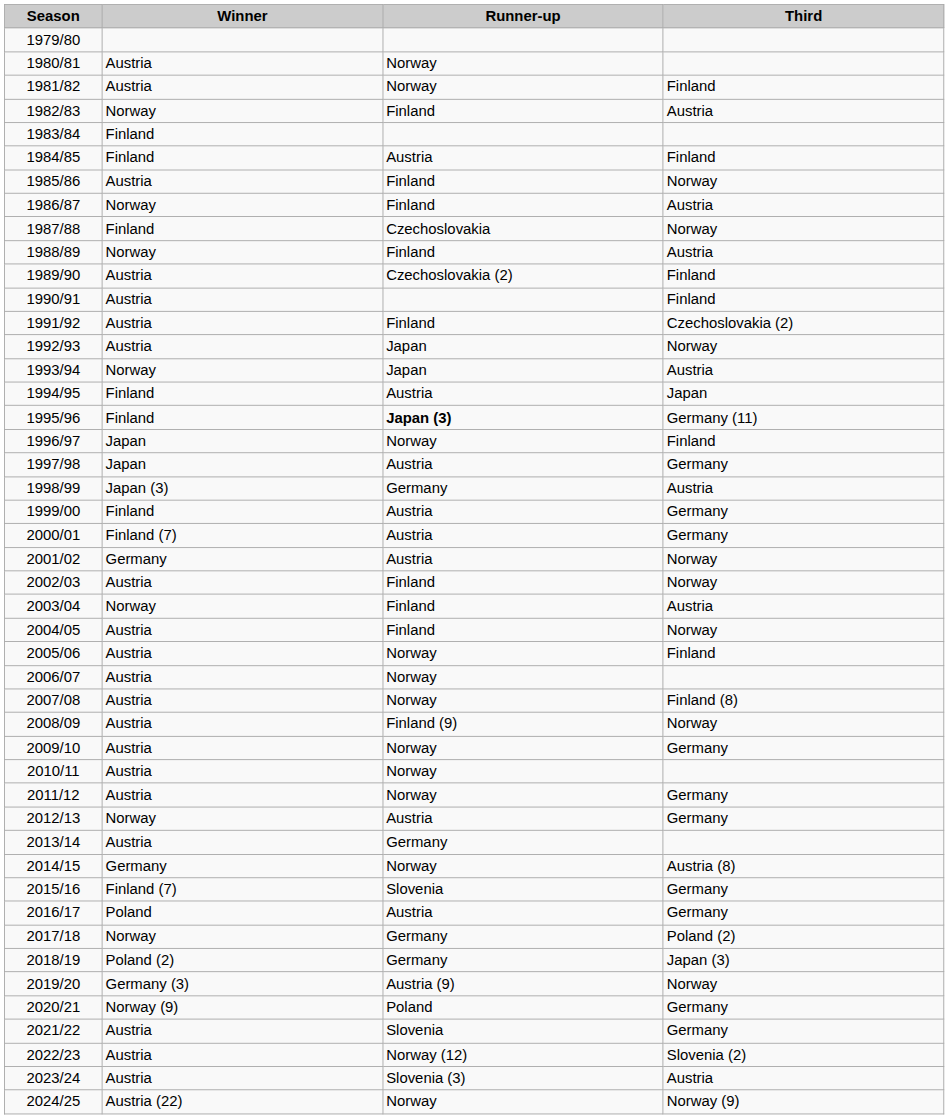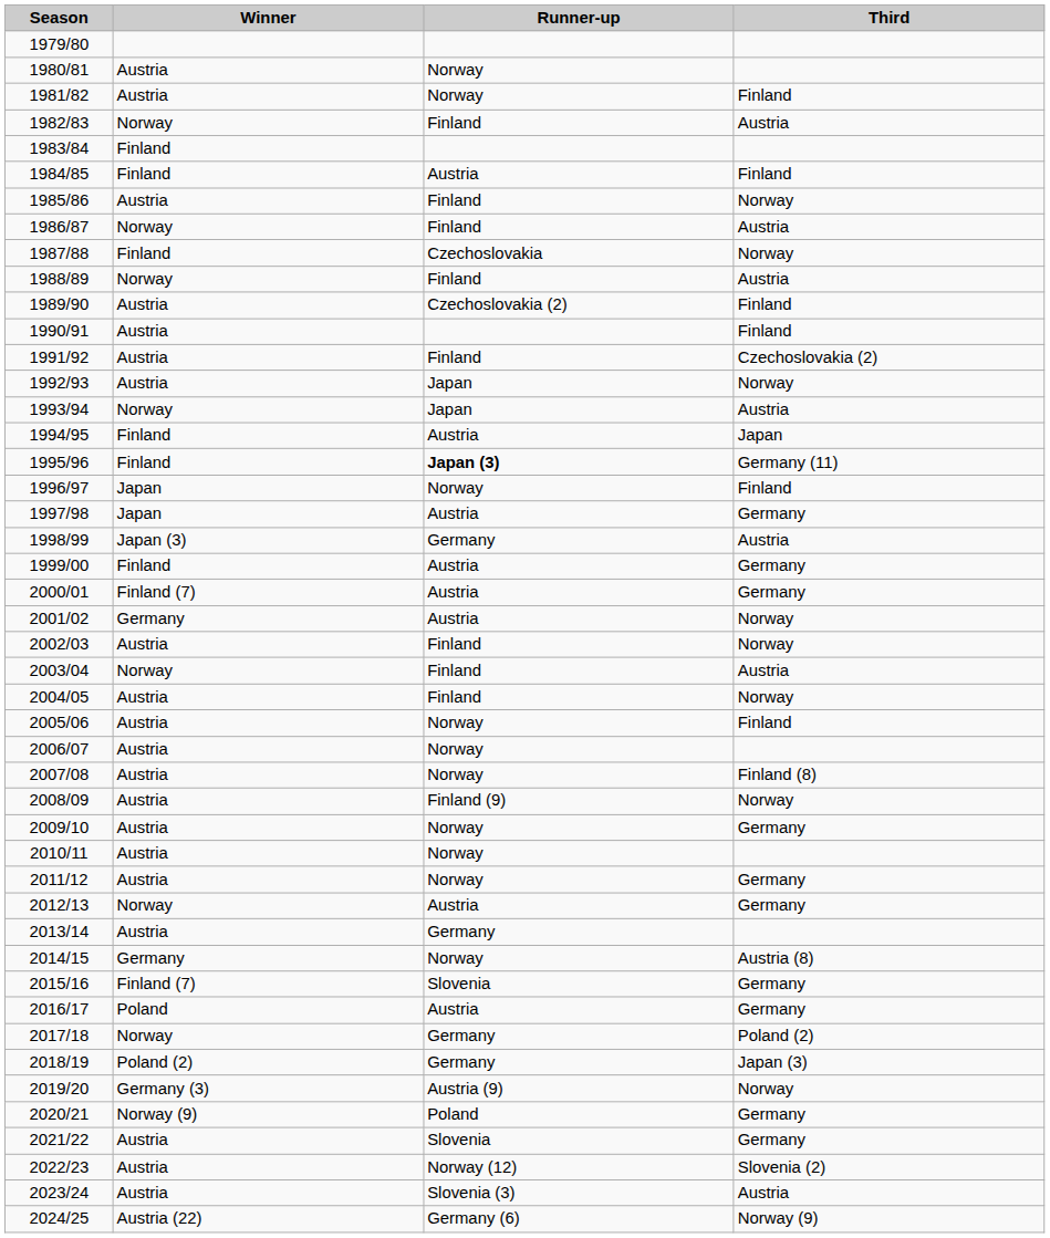2024/25 | Runner-up: Norway -> Germany (6)
